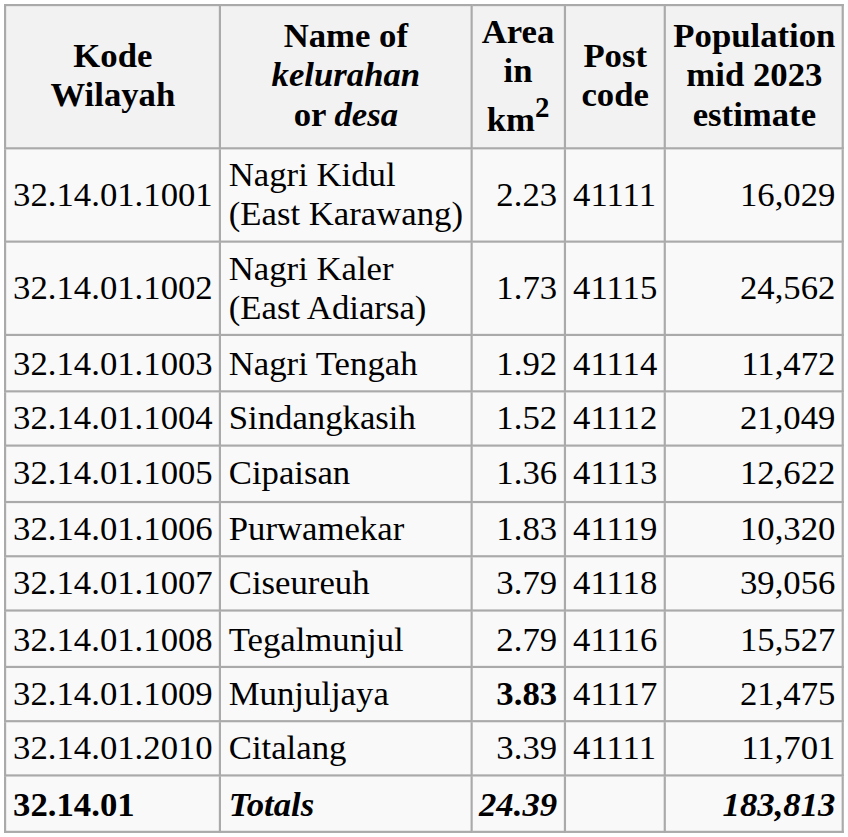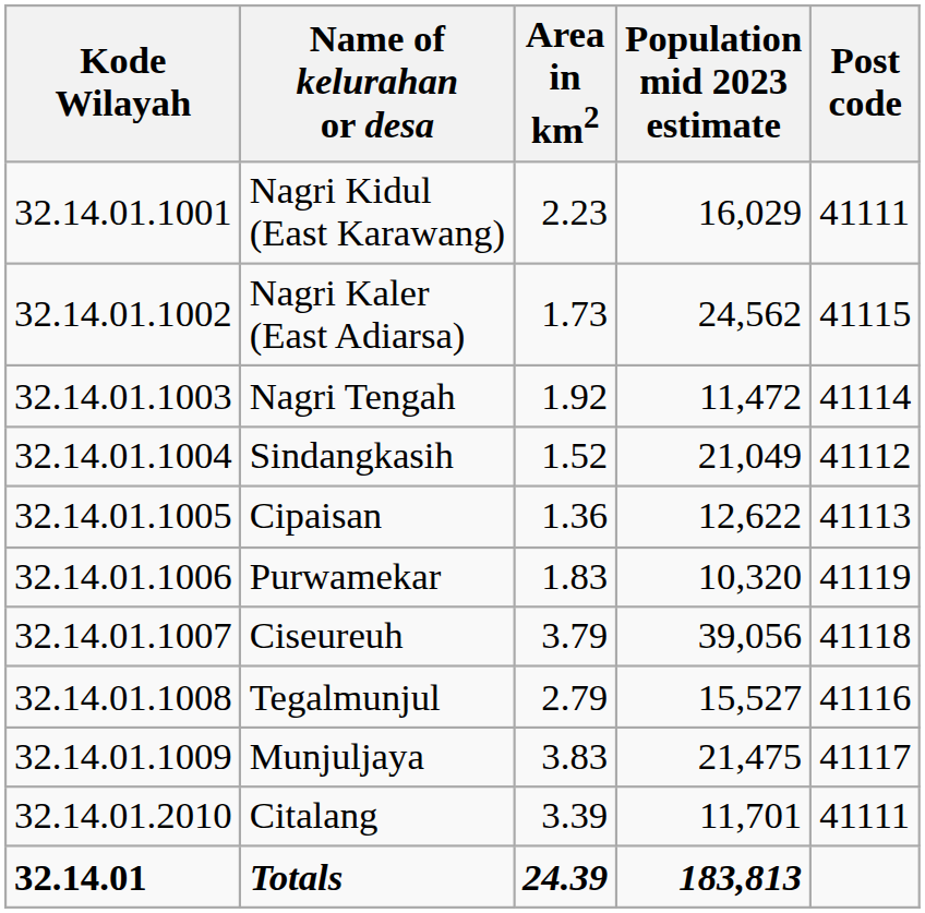columns swapped: Population mid 2023 estimate <-> Post code
Munjuljaya | Area in km2: bold -> normal
